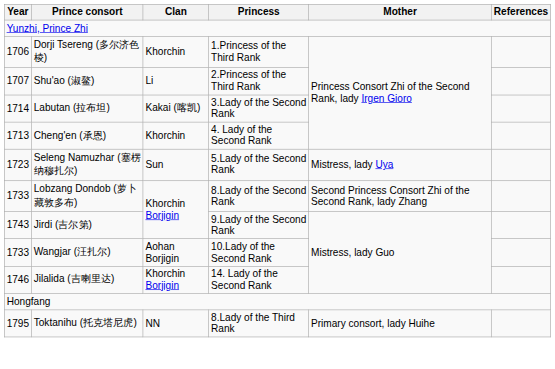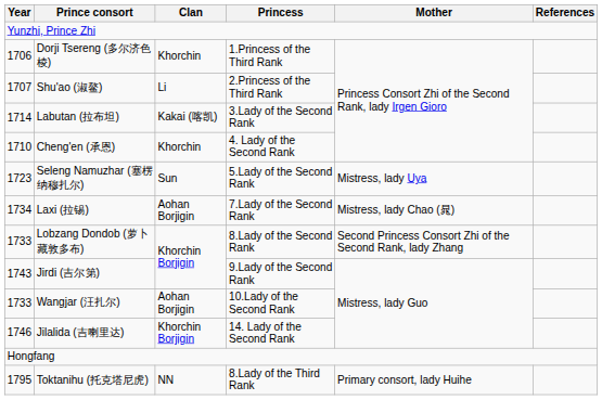Cheng'en (承恩) | Year: 1713 -> 1710
+ row: 1734 | Laxi (拉锡) | Aohan Borjigin | 7.Lady of the Second Rank | Mistress, lady Chao (晁)
